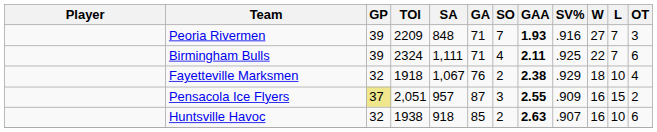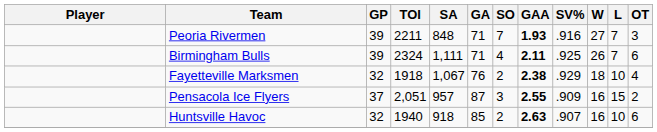Peoria Rivermen | TOI: 2209 -> 2211
Birmingham Bulls | W: 22 -> 26
Pensacola Ice Flyers | GP: khaki background -> no background
Huntsville Havoc | TOI: 1938 -> 1940
